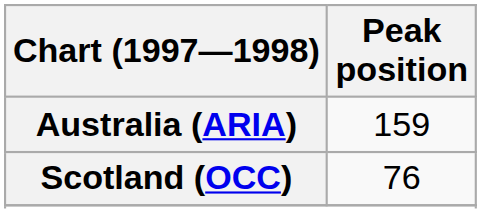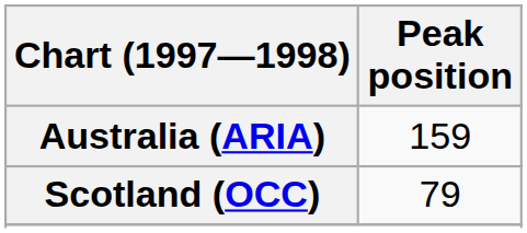Scotland (OCC) | Peak position: 76 -> 79
